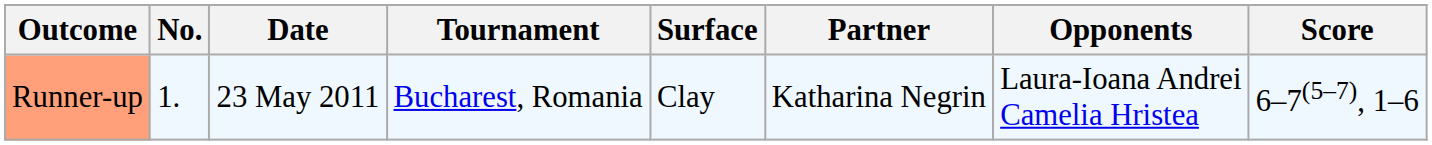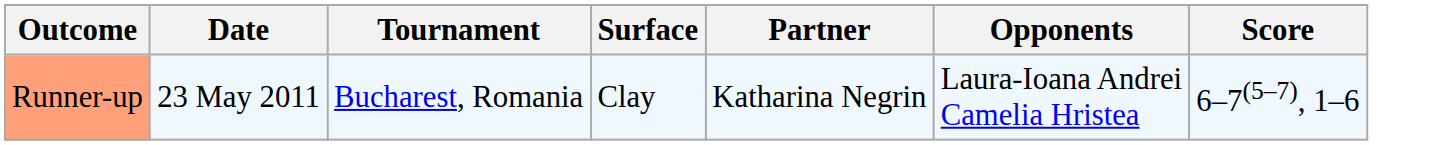- column: No. | 1.
